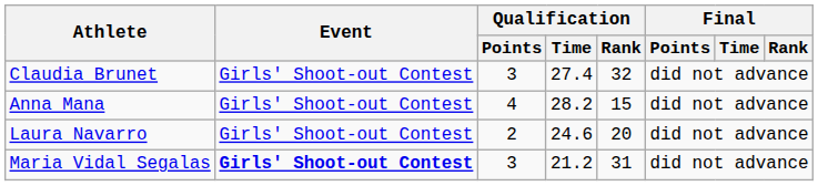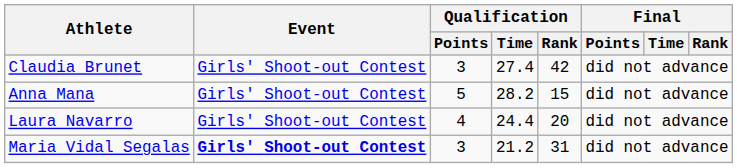Claudia Brunet | Qualification / Rank: 32 -> 42
Anna Mana | Qualification / Points: 4 -> 5
Laura Navarro | Qualification / Points: 2 -> 4
Laura Navarro | Qualification / Time: 24.6 -> 24.4
